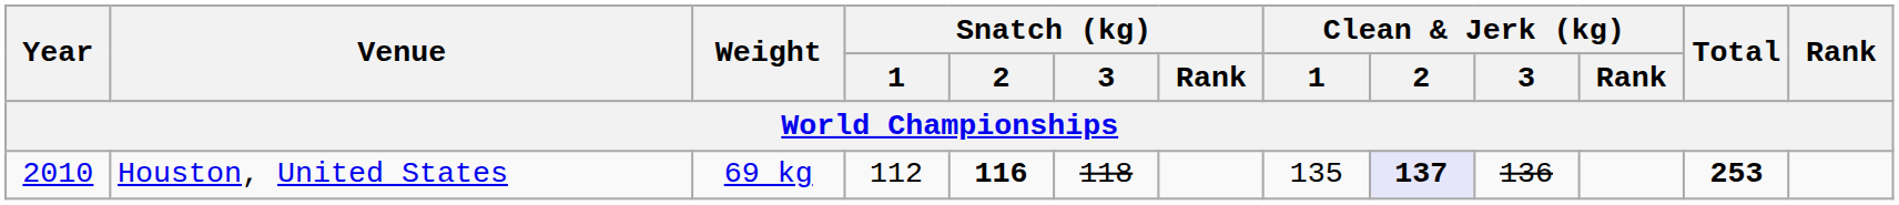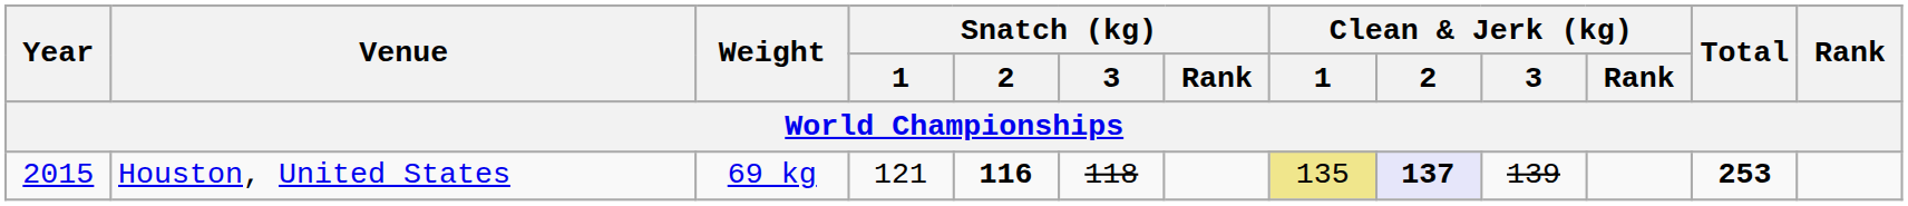Houston, United States | Year: 2010 -> 2015
Houston, United States | Snatch (kg) / 1: 112 -> 121
Houston, United States | Clean & Jerk (kg) / 1: no background -> khaki background
Houston, United States | Clean & Jerk (kg) / 3: 136 -> 139
